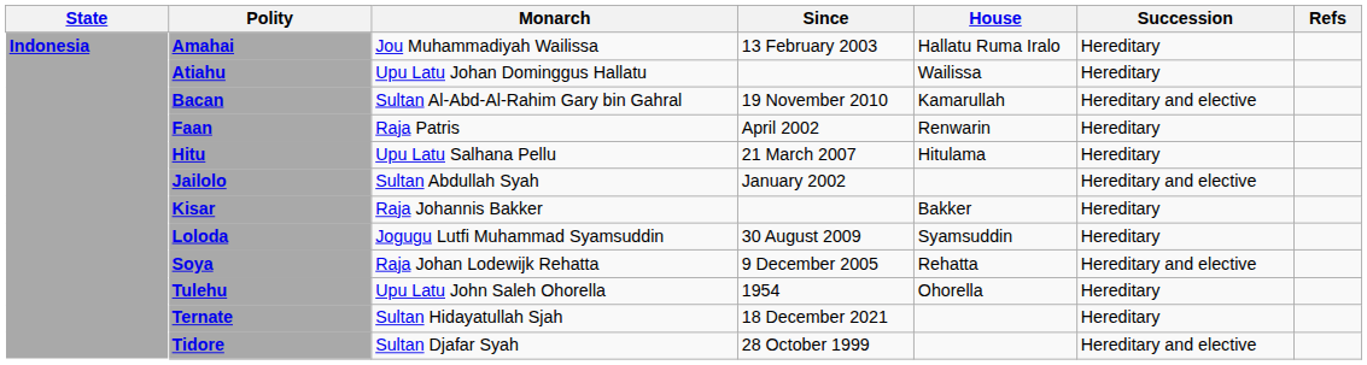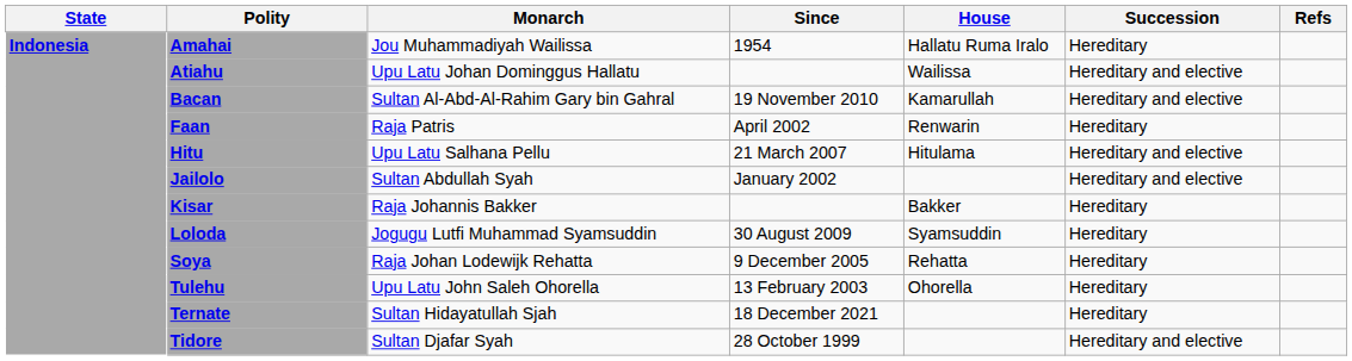Amahai | Since: 13 February 2003 -> 1954
Atiahu | Succession: Hereditary -> Hereditary and elective
Hitu | Succession: Hereditary -> Hereditary and elective
Soya | Succession: Hereditary and elective -> Hereditary
Tulehu | Since: 1954 -> 13 February 2003
